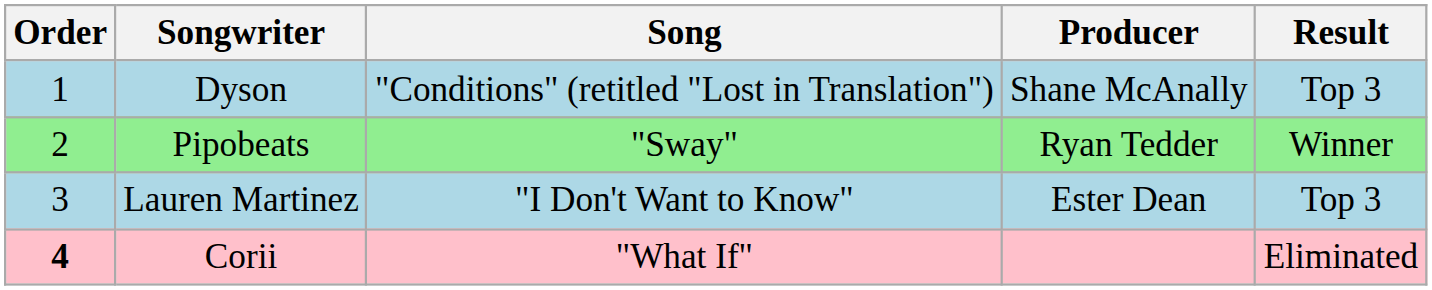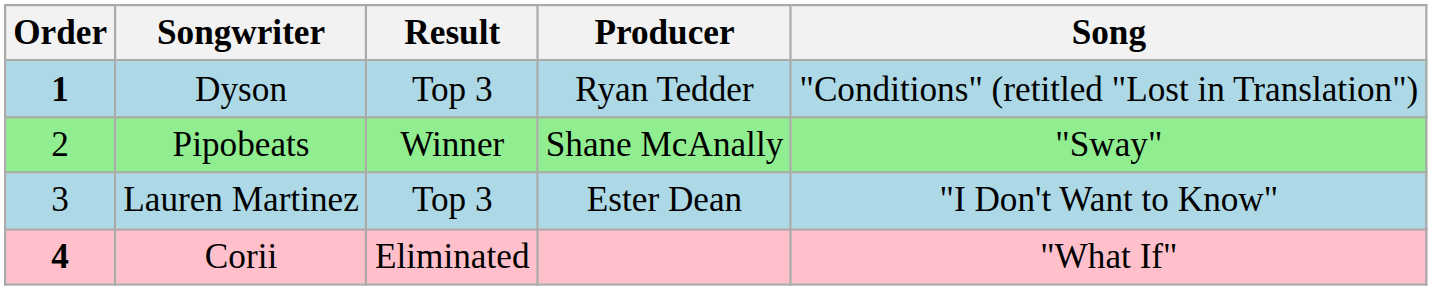columns swapped: Song <-> Result
Dyson | Order: normal -> bold
Dyson | Producer: Shane McAnally -> Ryan Tedder
Pipobeats | Producer: Ryan Tedder -> Shane McAnally
